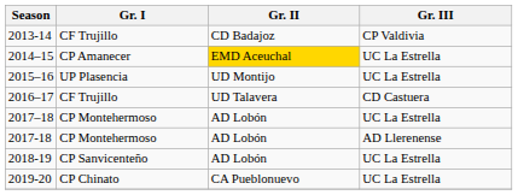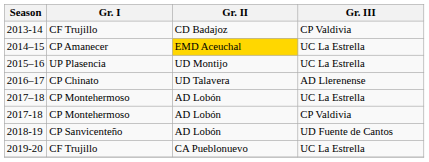2016–17 | Gr. I: CF Trujillo -> CP Chinato
2016–17 | Gr. III: CD Castuera -> AD Llerenense
2017-18 | Gr. III: AD Llerenense -> CP Valdivia
2018-19 | Gr. III: UC La Estrella -> UD Fuente de Cantos
2019-20 | Gr. I: CP Chinato -> CF Trujillo
